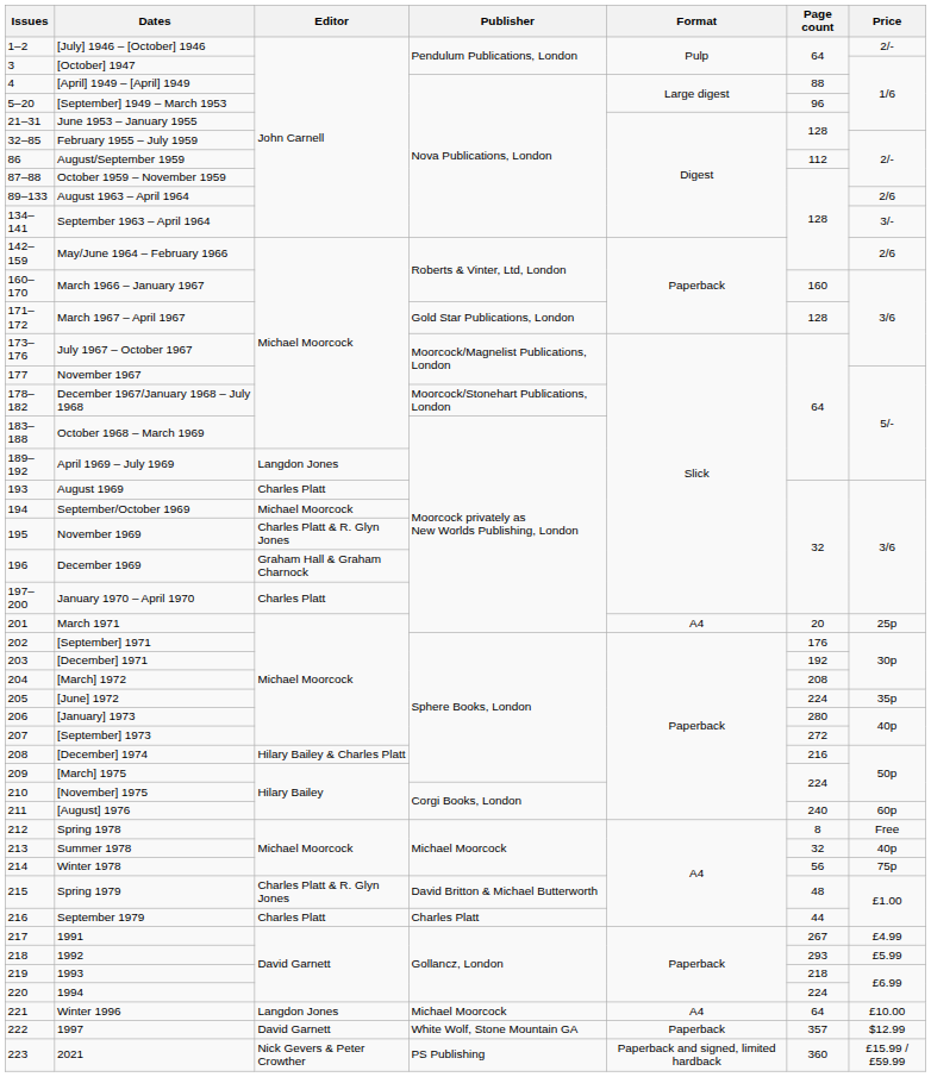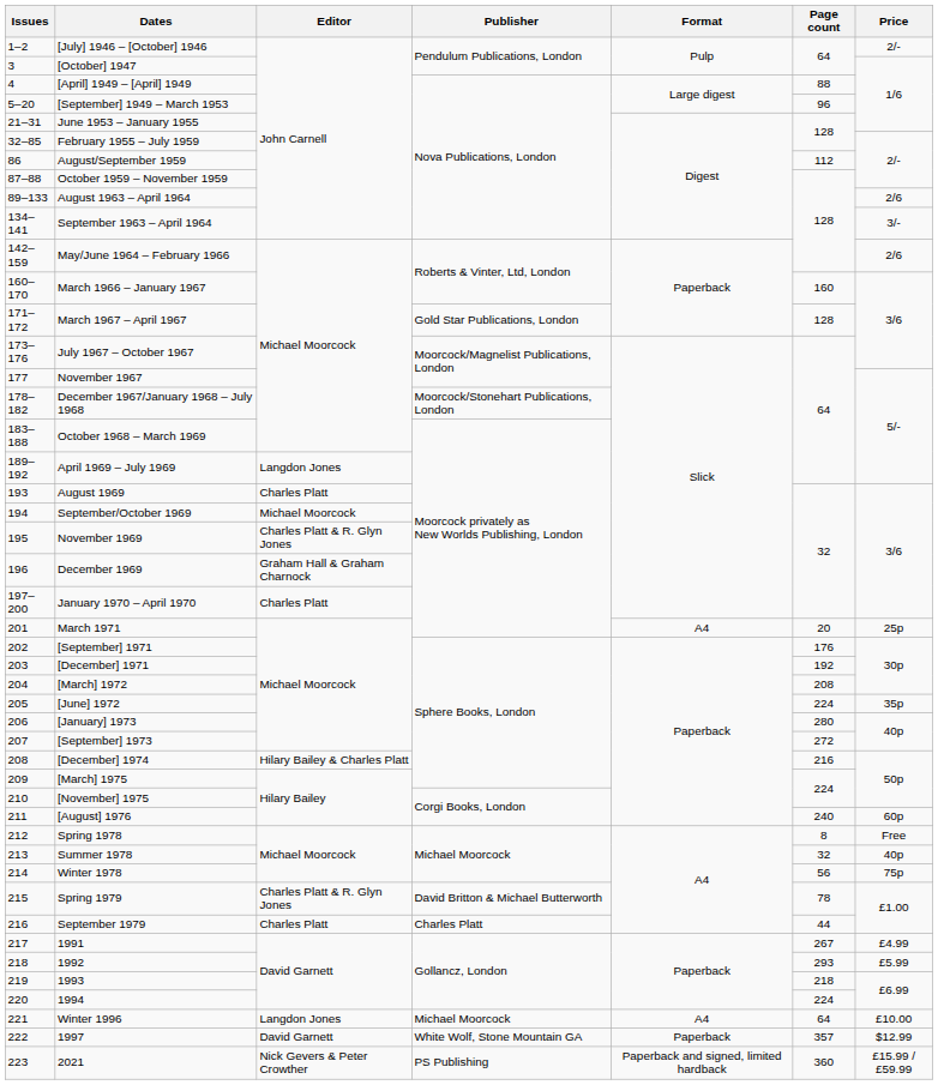Spring 1979 | Page count: 48 -> 78
